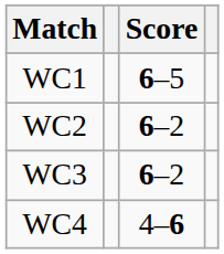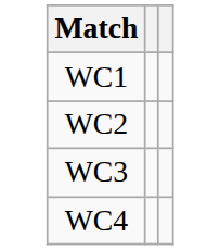- column: Score | 6–5 | 6–2 | 6–2 | 4–6
